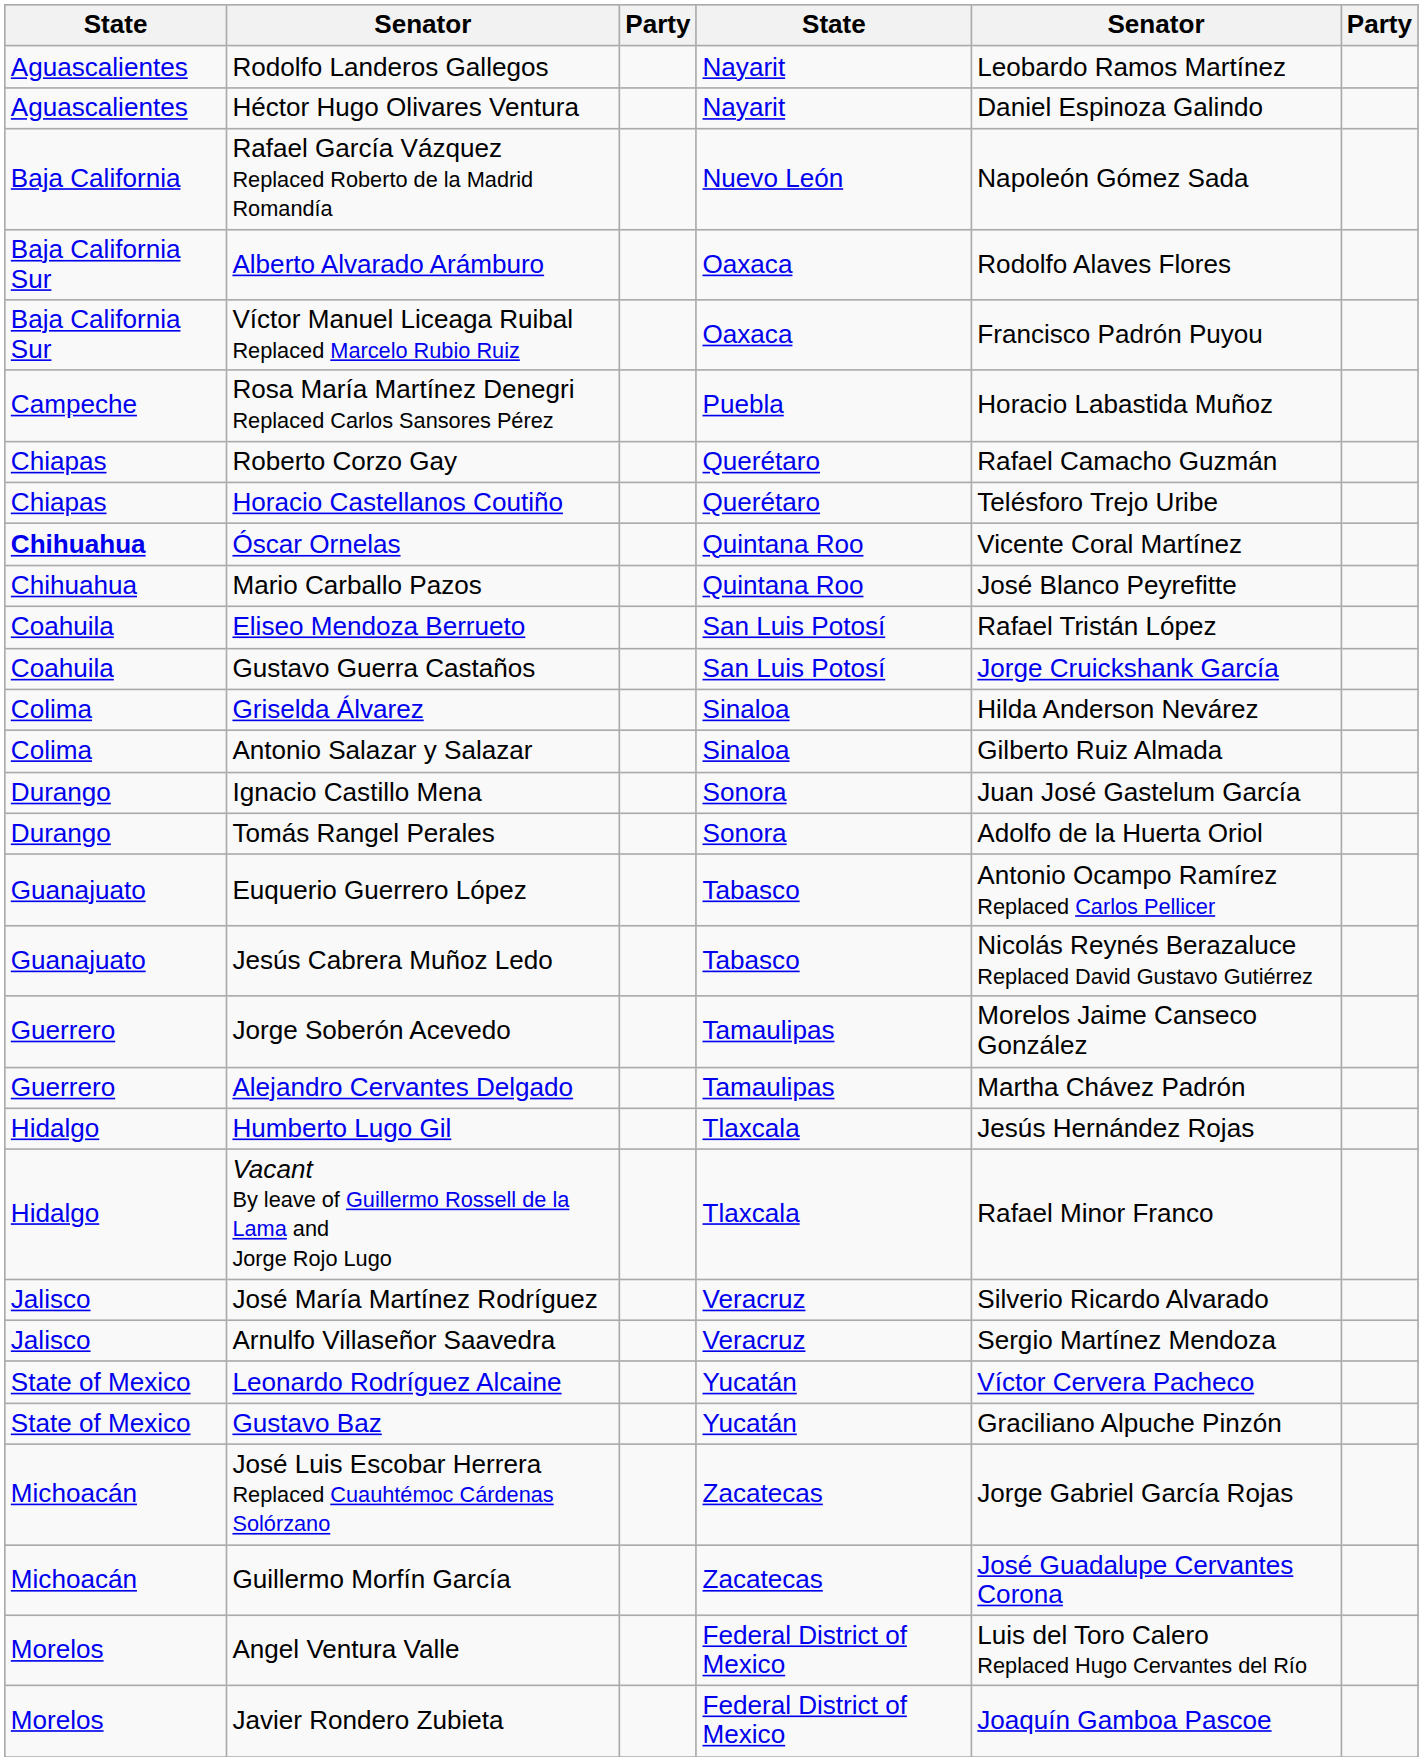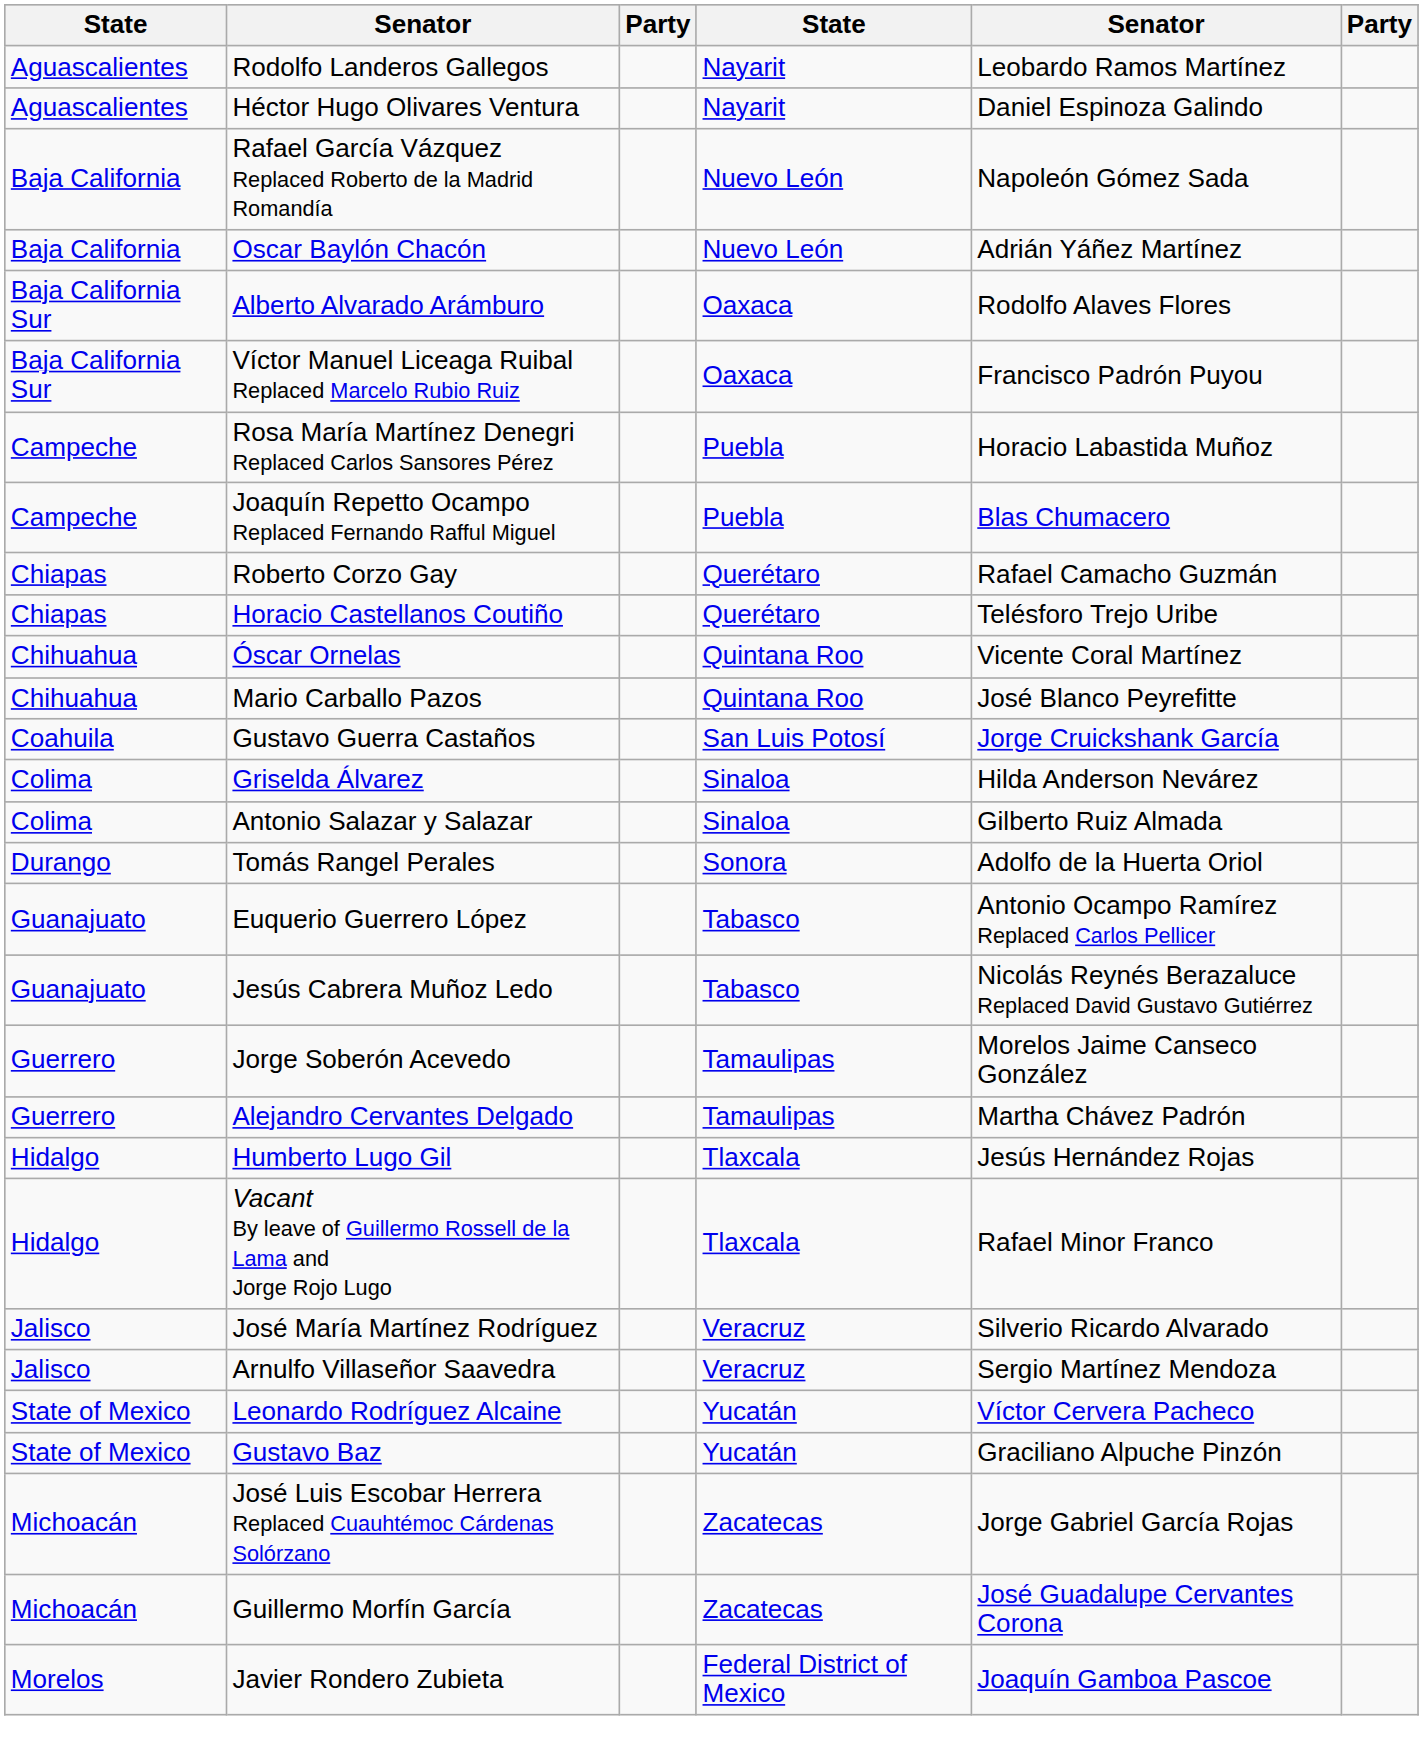+ row: Baja California | Oscar Baylón Chacón | Nuevo León | Adrián Yáñez Martínez
+ row: Campeche | Joaquín Repetto Ocampo Replaced Fernando Rafful Miguel | Puebla | Blas Chumacero
Óscar Ornelas | column 1: bold -> normal
- row: Coahuila | Eliseo Mendoza Berrueto | San Luis Potosí | Rafael Tristán López
- row: Durango | Ignacio Castillo Mena | Sonora | Juan José Gastelum García
- row: Morelos | Angel Ventura Valle | Federal District of Mexico | Luis del Toro Calero Replaced Hugo Cervantes del Río
